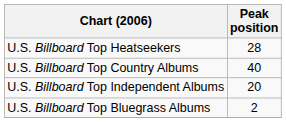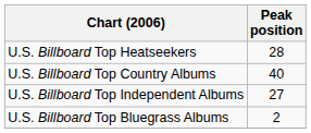U.S. Billboard Top Independent Albums | Peak position: 20 -> 27
